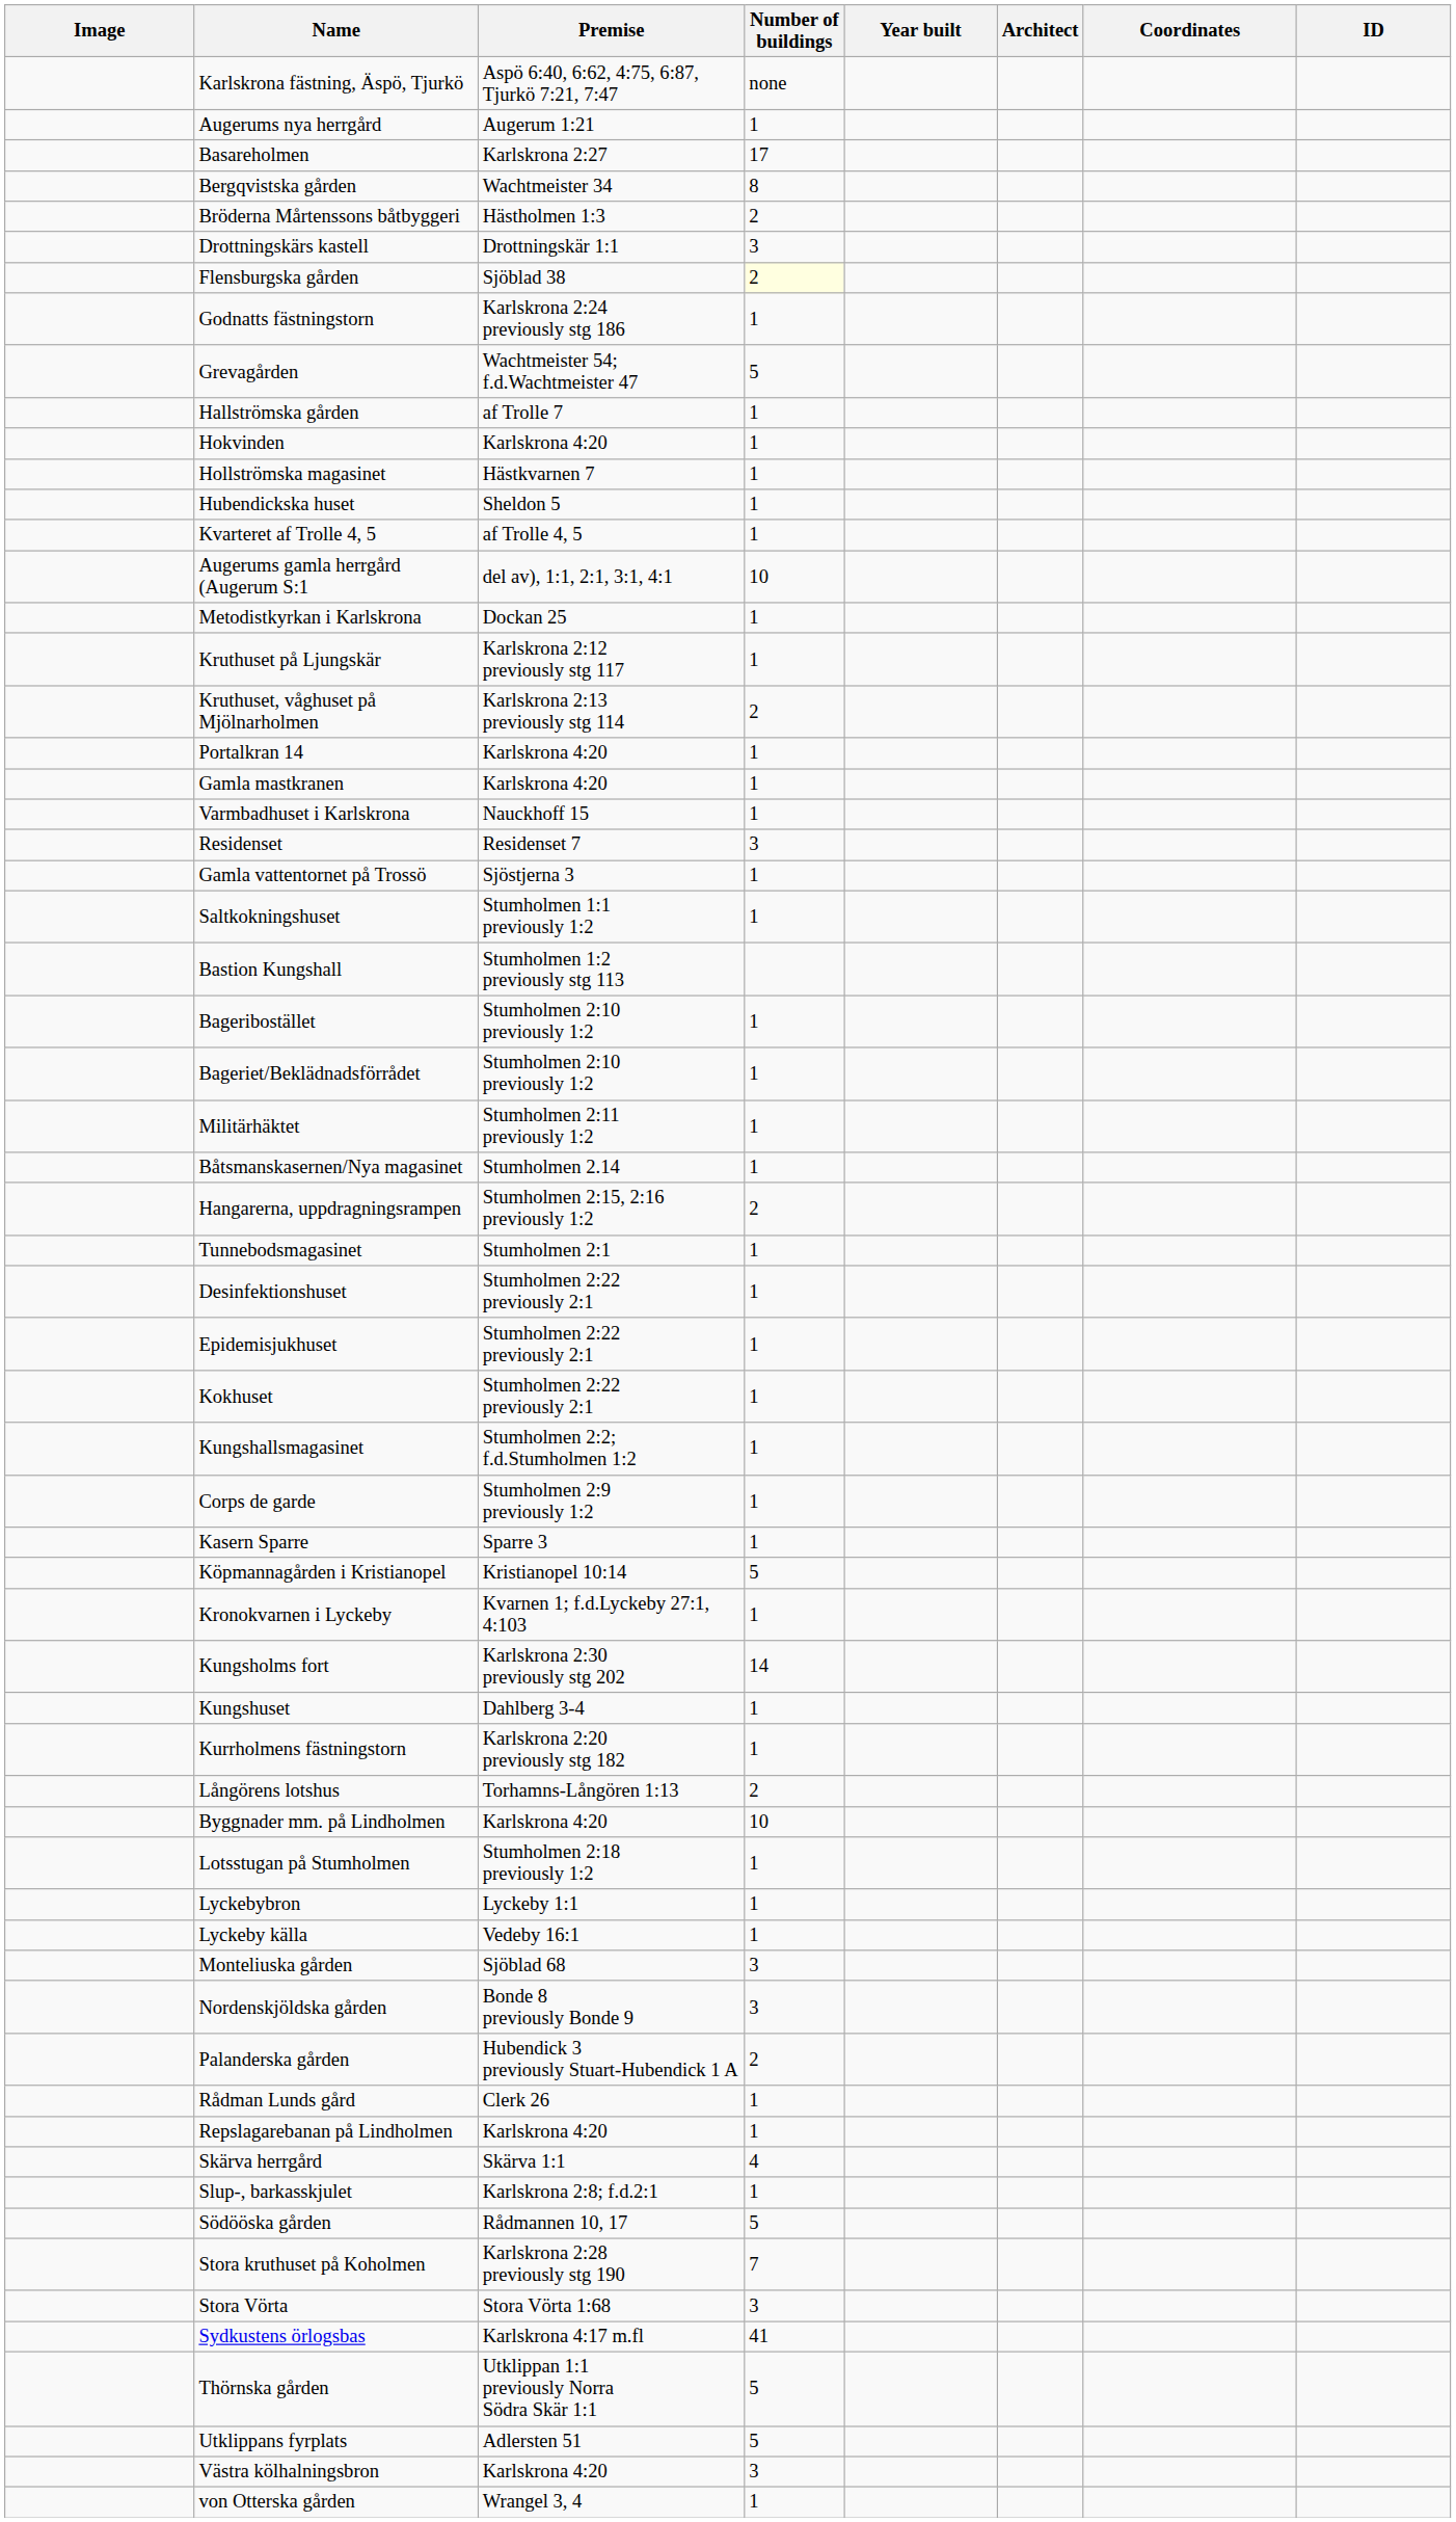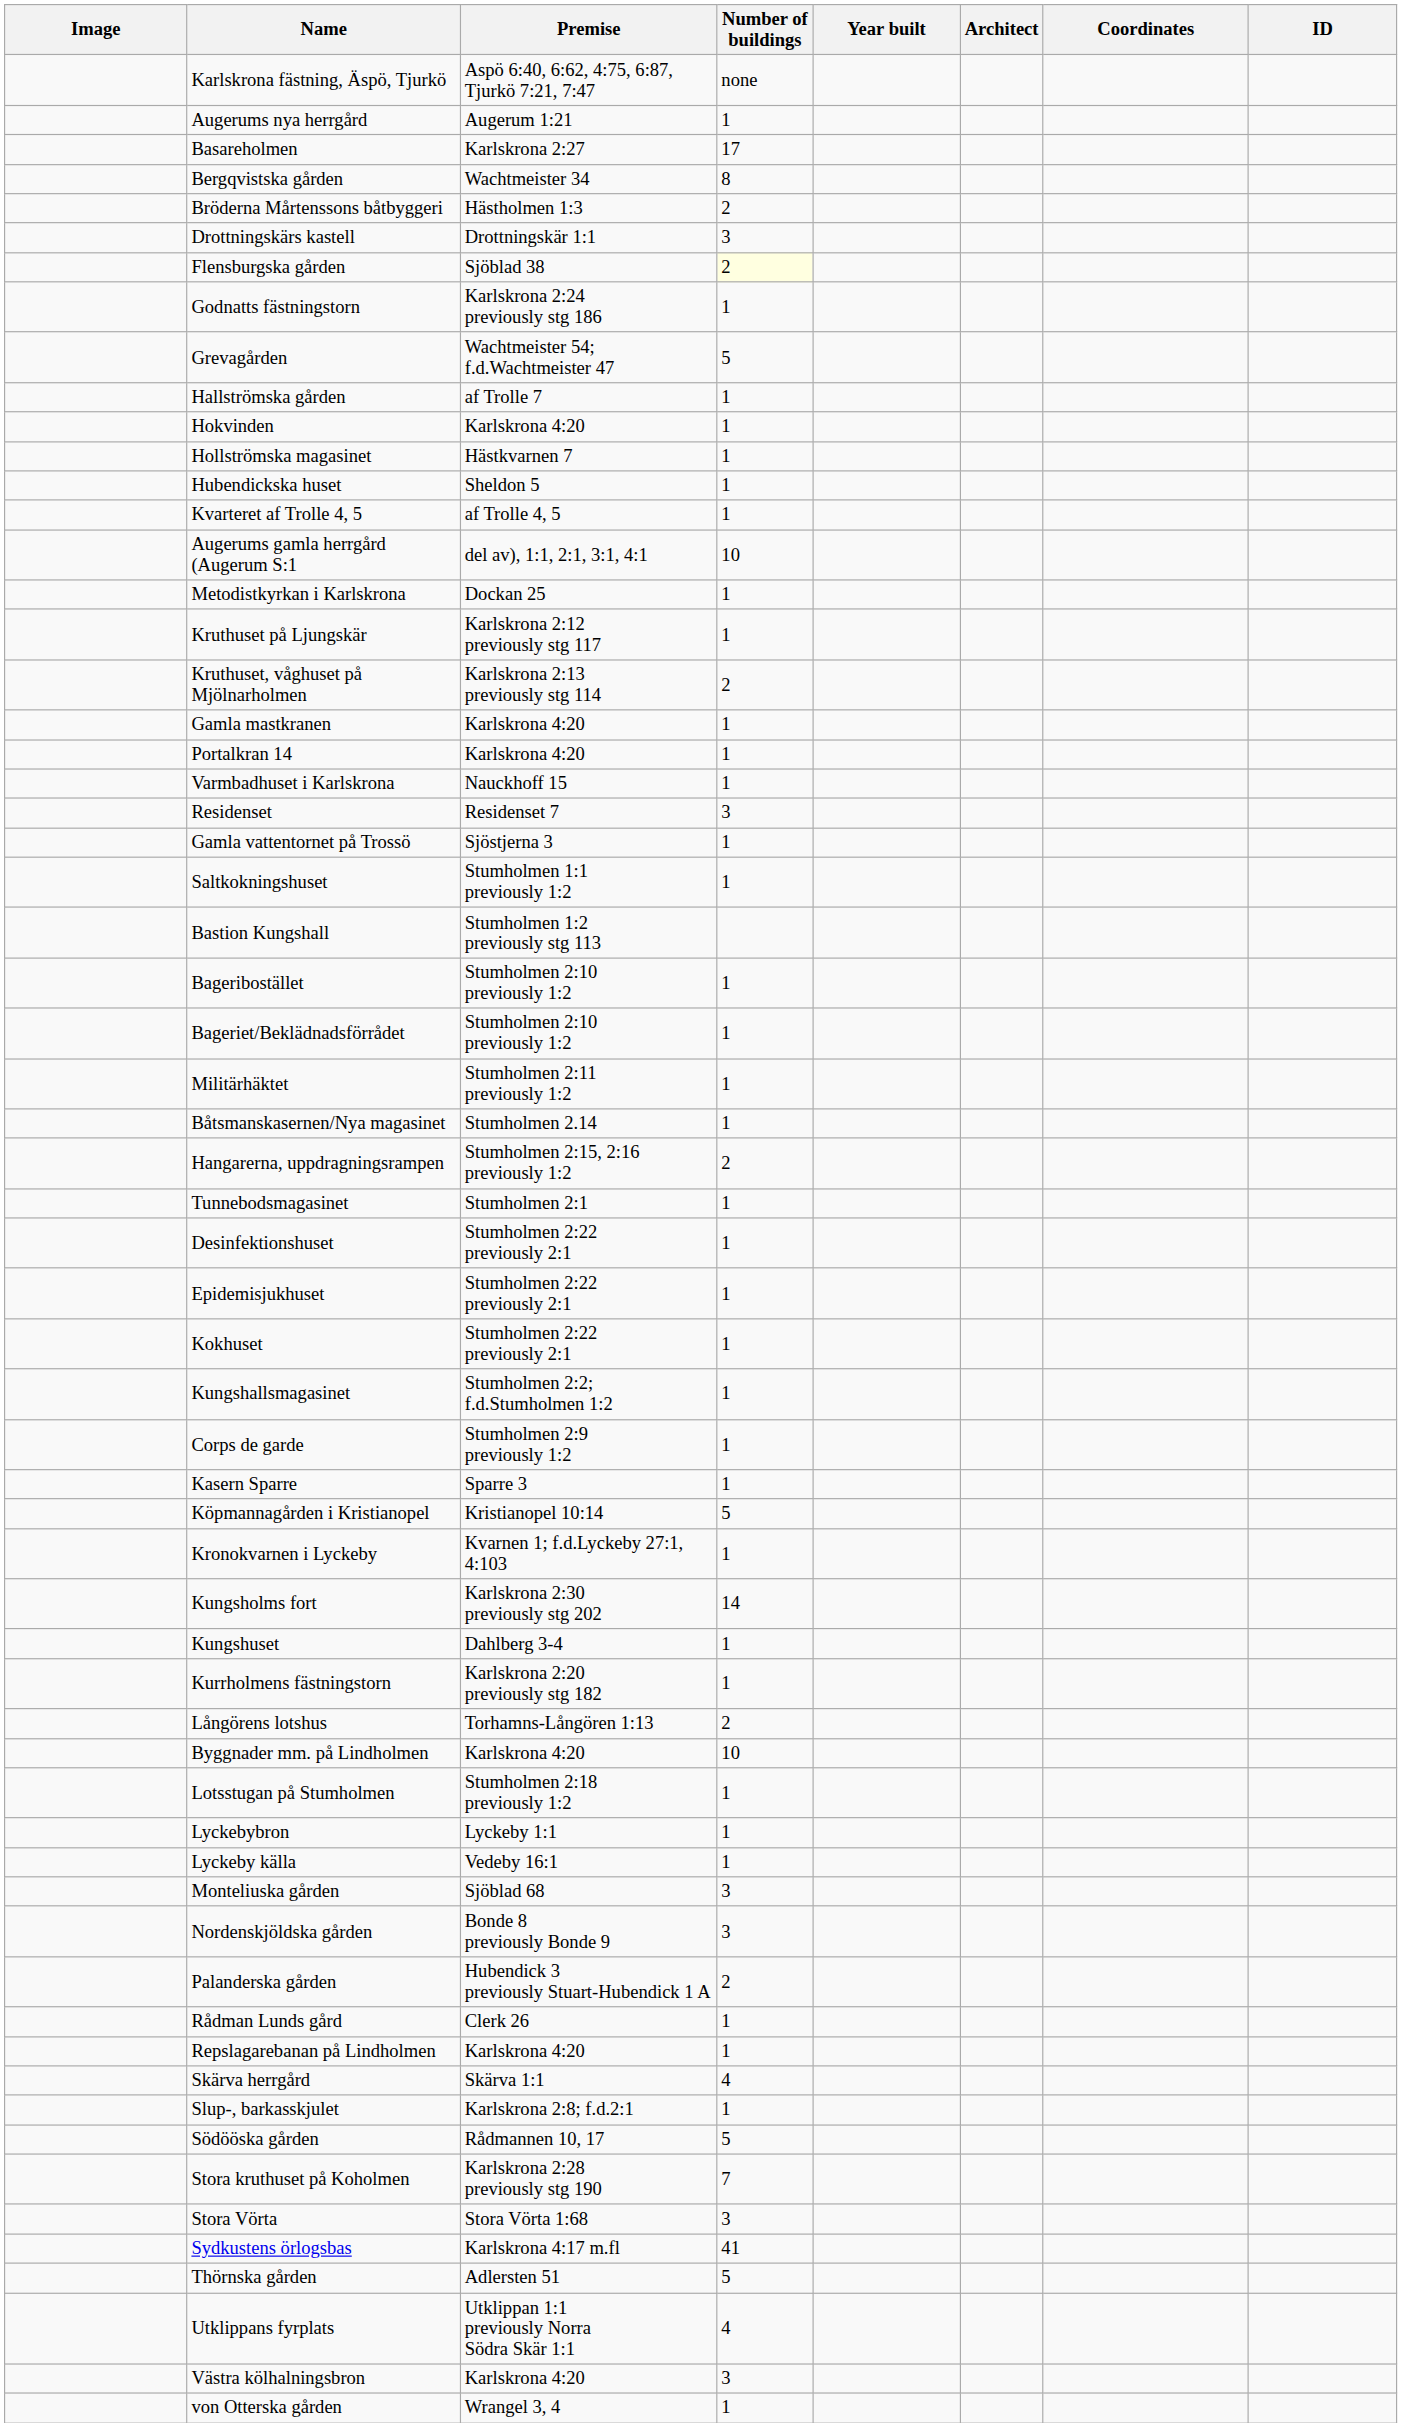rows swapped: Portalkran 14 <-> Gamla mastkranen
Thörnska gården | Premise: Utklippan 1:1 previously Norra Södra Skär 1:1 -> Adlersten 51
Utklippans fyrplats | Premise: Adlersten 51 -> Utklippan 1:1 previously Norra Södra Skär 1:1
Utklippans fyrplats | Number of buildings: 5 -> 4
